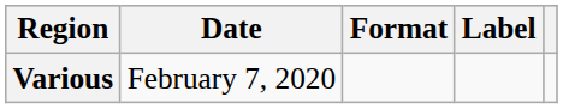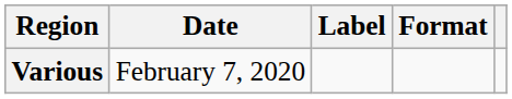columns swapped: Format <-> Label
